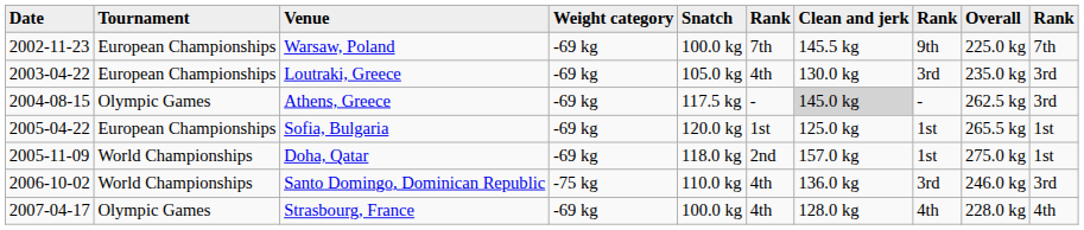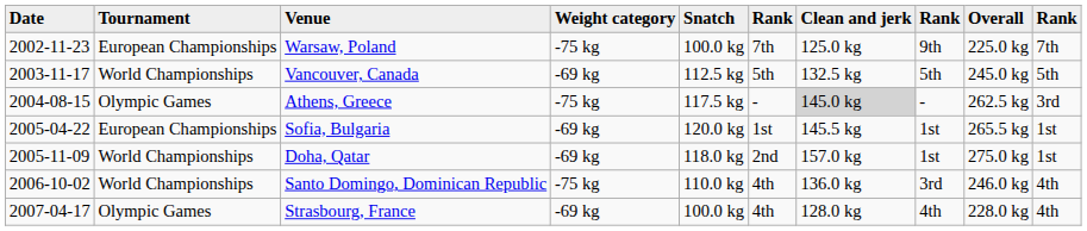Warsaw, Poland | Weight category: -69 kg -> -75 kg
Warsaw, Poland | Clean and jerk: 145.5 kg -> 125.0 kg
- row: 2003-04-22 | European Championships | Loutraki, Greece | -69 kg | 105.0 kg | 4th | 130.0 kg | 3rd | 235.0 kg | 3rd
+ row: 2003-11-17 | World Championships | Vancouver, Canada | -69 kg | 112.5 kg | 5th | 132.5 kg | 5th | 245.0 kg | 5th
Athens, Greece | Weight category: -69 kg -> -75 kg
Sofia, Bulgaria | Clean and jerk: 125.0 kg -> 145.5 kg
Santo Domingo, Dominican Republic | column 10: 3rd -> 4th
